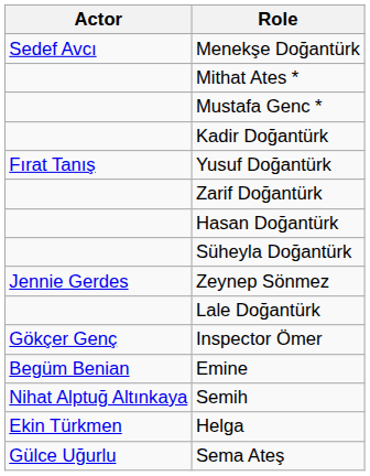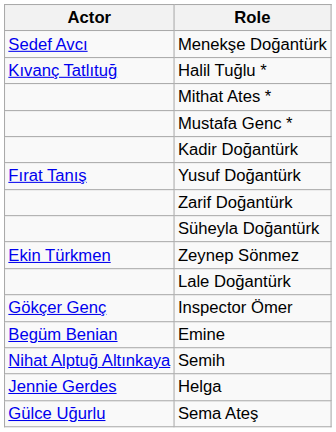+ row: Kıvanç Tatlıtuğ | Halil Tuğlu *
- row: Hasan Doğantürk
Zeynep Sönmez | Actor: Jennie Gerdes -> Ekin Türkmen
Helga | Actor: Ekin Türkmen -> Jennie Gerdes
